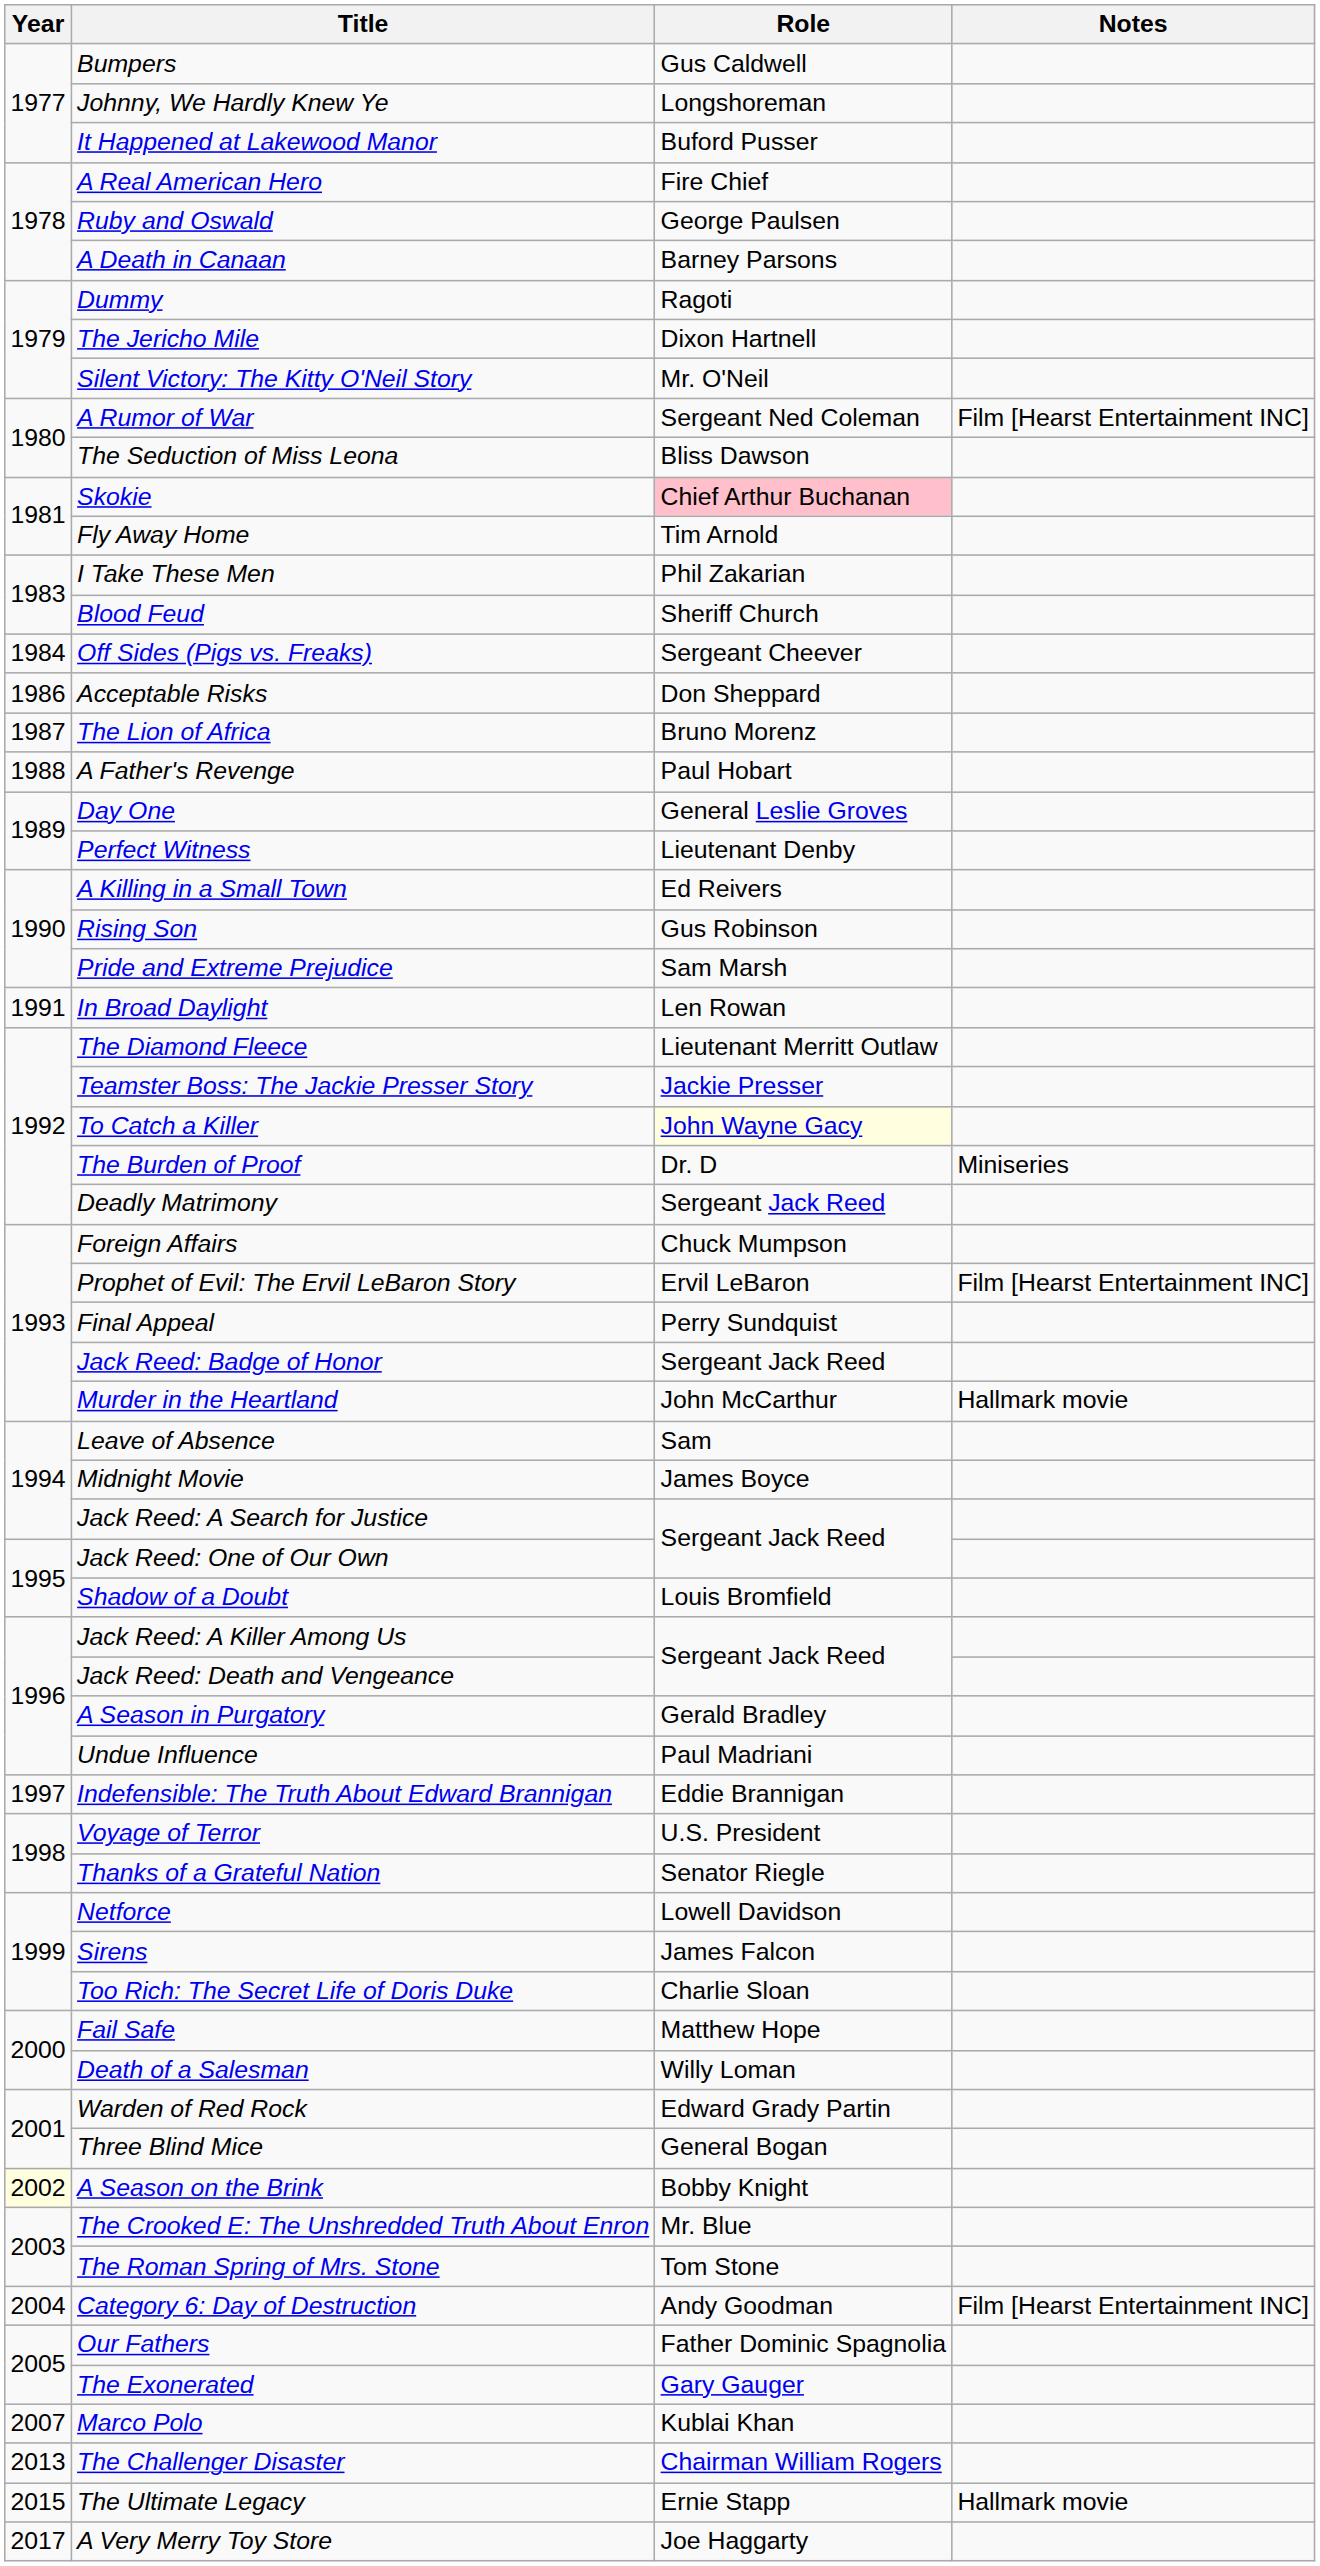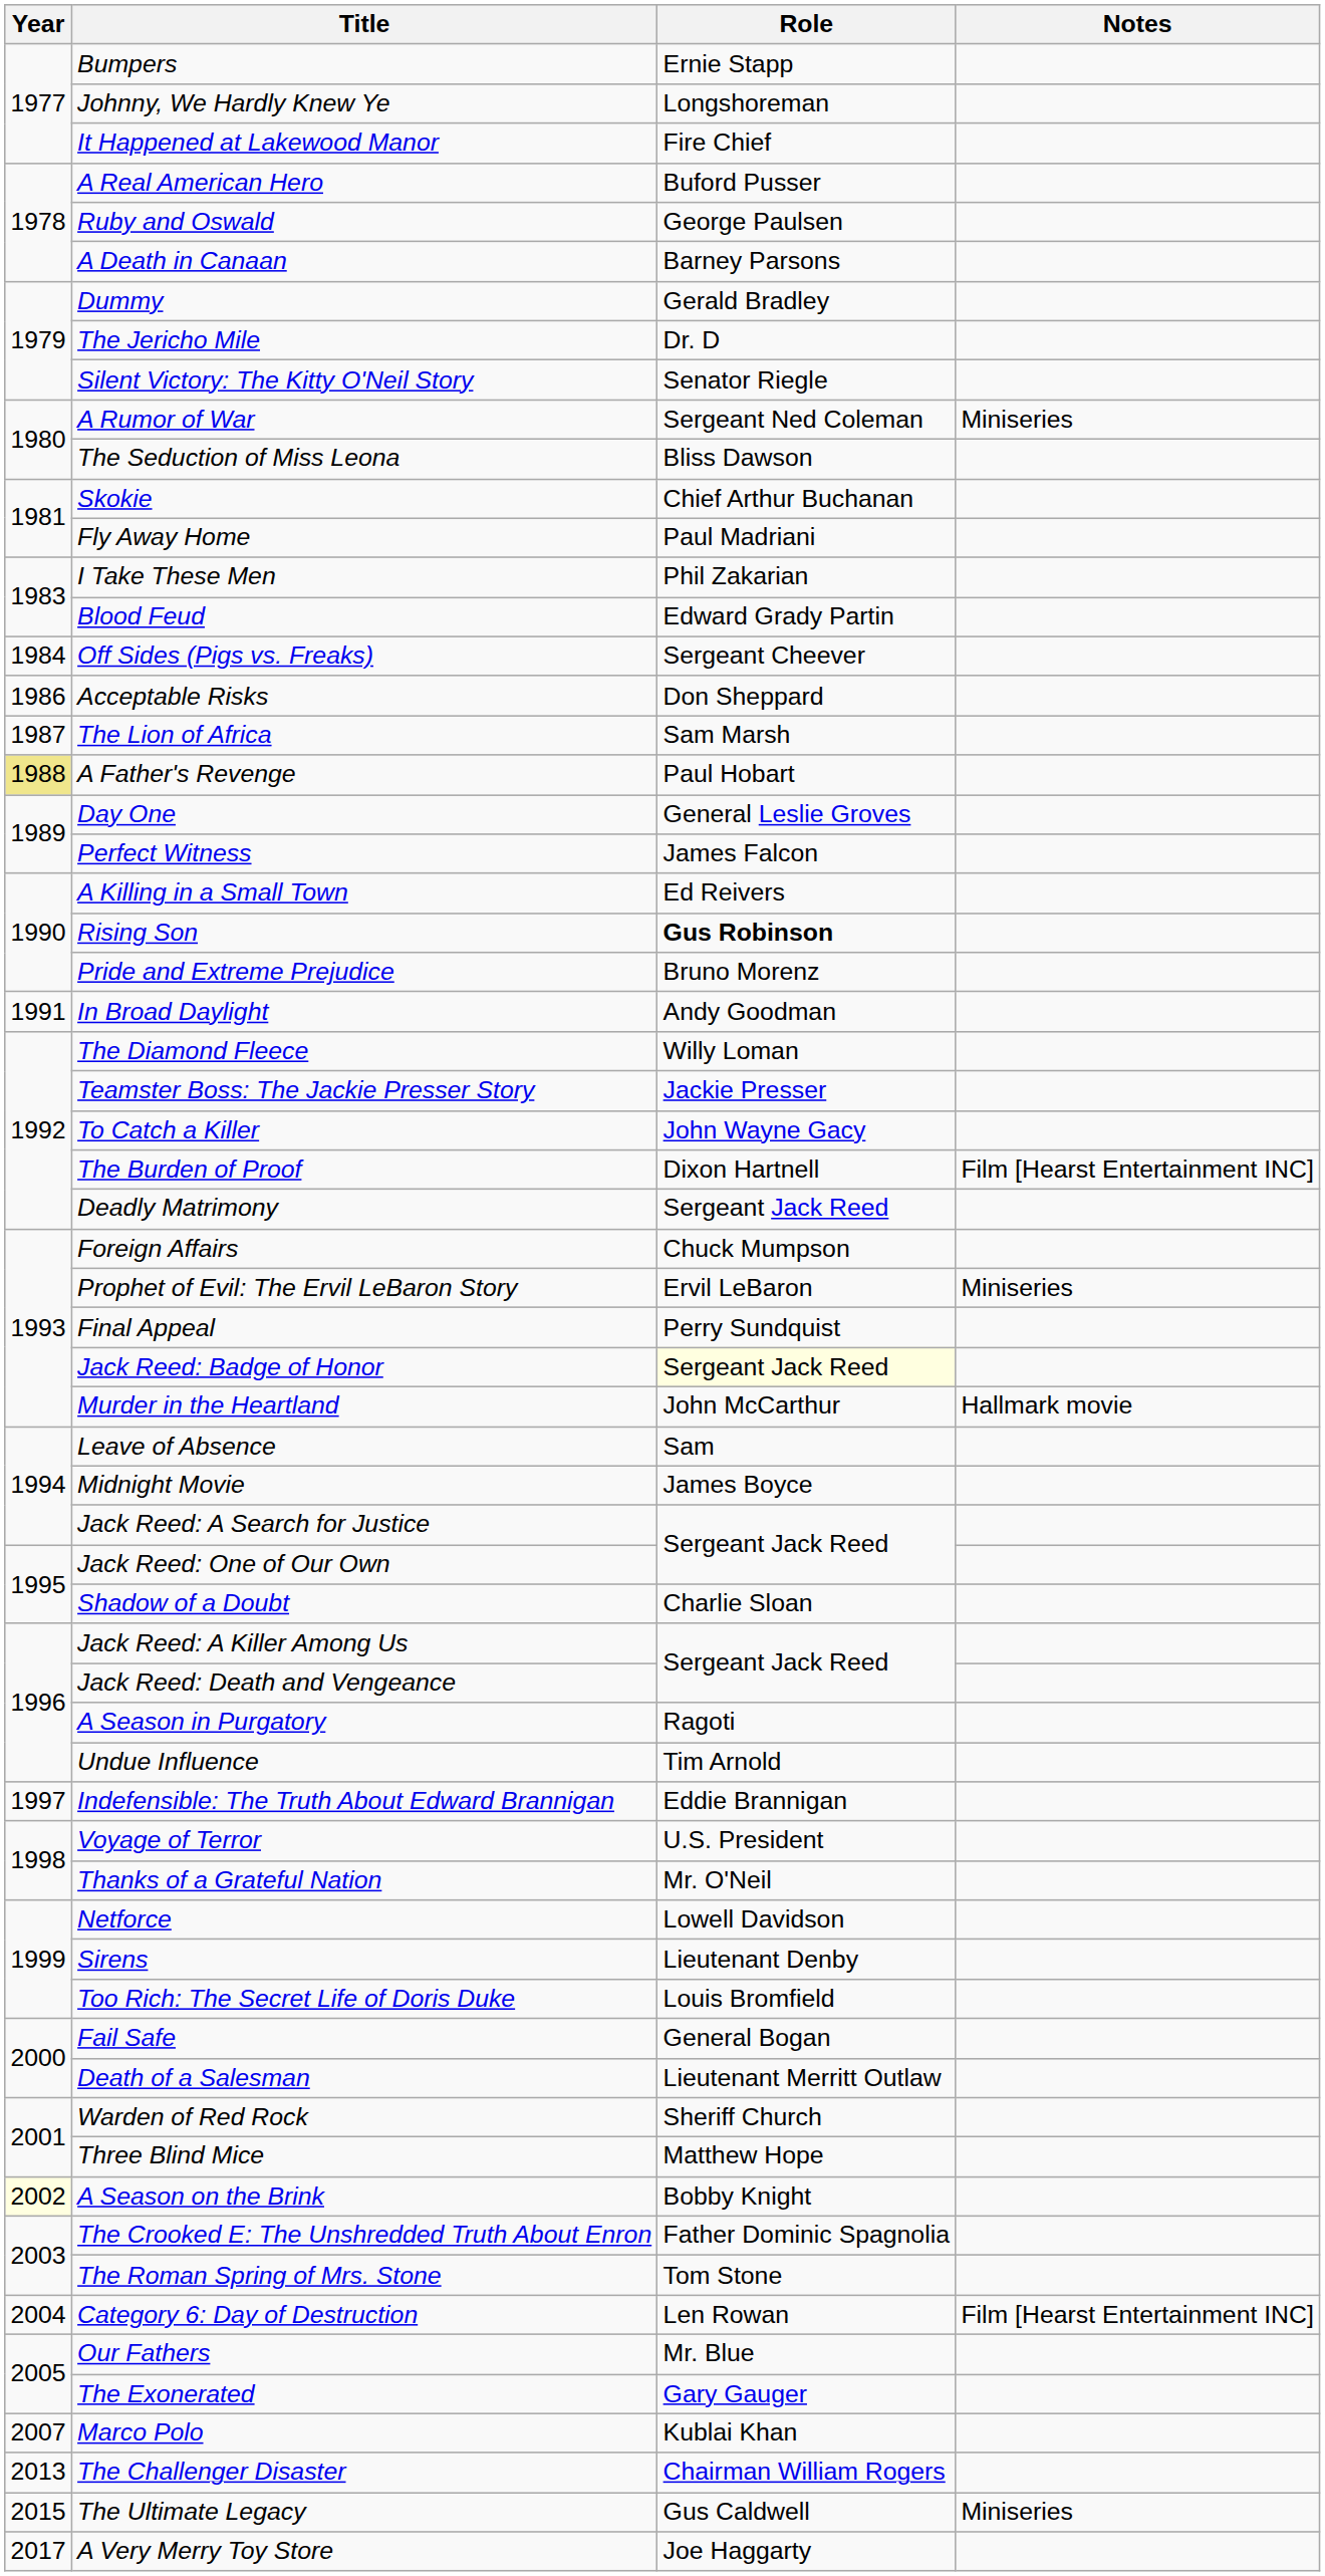Bumpers | Role: Gus Caldwell -> Ernie Stapp
It Happened at Lakewood Manor | Role: Buford Pusser -> Fire Chief
A Real American Hero | Role: Fire Chief -> Buford Pusser
Dummy | Role: Ragoti -> Gerald Bradley
The Jericho Mile | Role: Dixon Hartnell -> Dr. D
Silent Victory: The Kitty O'Neil Story | Role: Mr. O'Neil -> Senator Riegle
A Rumor of War | Notes: Film [Hearst Entertainment INC] -> Miniseries
Skokie | Role: pink background -> no background
Fly Away Home | Role: Tim Arnold -> Paul Madriani
Blood Feud | Role: Sheriff Church -> Edward Grady Partin
The Lion of Africa | Role: Bruno Morenz -> Sam Marsh
A Father's Revenge | Year: no background -> khaki background
Perfect Witness | Role: Lieutenant Denby -> James Falcon
Rising Son | Role: normal -> bold
Pride and Extreme Prejudice | Role: Sam Marsh -> Bruno Morenz
In Broad Daylight | Role: Len Rowan -> Andy Goodman
The Diamond Fleece | Role: Lieutenant Merritt Outlaw -> Willy Loman
To Catch a Killer | Role: lightyellow background -> no background
The Burden of Proof | Role: Dr. D -> Dixon Hartnell
The Burden of Proof | Notes: Miniseries -> Film [Hearst Entertainment INC]
Prophet of Evil: The Ervil LeBaron Story | Notes: Film [Hearst Entertainment INC] -> Miniseries
Jack Reed: Badge of Honor | Role: no background -> lightyellow background
Shadow of a Doubt | Role: Louis Bromfield -> Charlie Sloan
A Season in Purgatory | Role: Gerald Bradley -> Ragoti
Undue Influence | Role: Paul Madriani -> Tim Arnold
Thanks of a Grateful Nation | Role: Senator Riegle -> Mr. O'Neil
Sirens | Role: James Falcon -> Lieutenant Denby
Too Rich: The Secret Life of Doris Duke | Role: Charlie Sloan -> Louis Bromfield
Fail Safe | Role: Matthew Hope -> General Bogan
Death of a Salesman | Role: Willy Loman -> Lieutenant Merritt Outlaw
Warden of Red Rock | Role: Edward Grady Partin -> Sheriff Church
Three Blind Mice | Role: General Bogan -> Matthew Hope
The Crooked E: The Unshredded Truth About Enron | Role: Mr. Blue -> Father Dominic Spagnolia
Category 6: Day of Destruction | Role: Andy Goodman -> Len Rowan
Our Fathers | Role: Father Dominic Spagnolia -> Mr. Blue
The Ultimate Legacy | Role: Ernie Stapp -> Gus Caldwell
The Ultimate Legacy | Notes: Hallmark movie -> Miniseries
